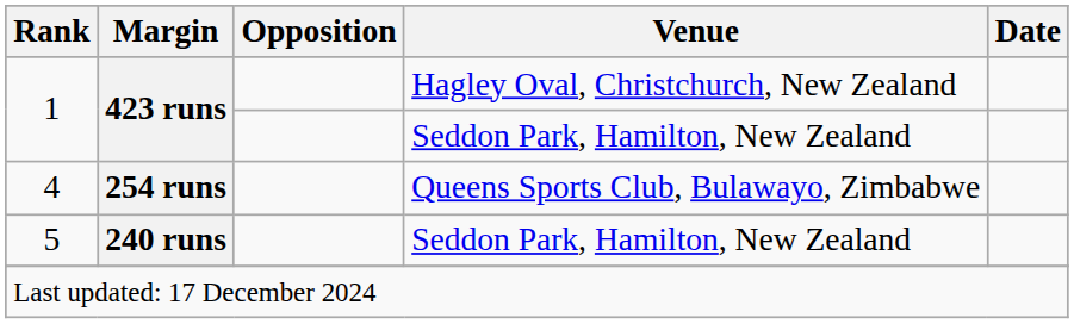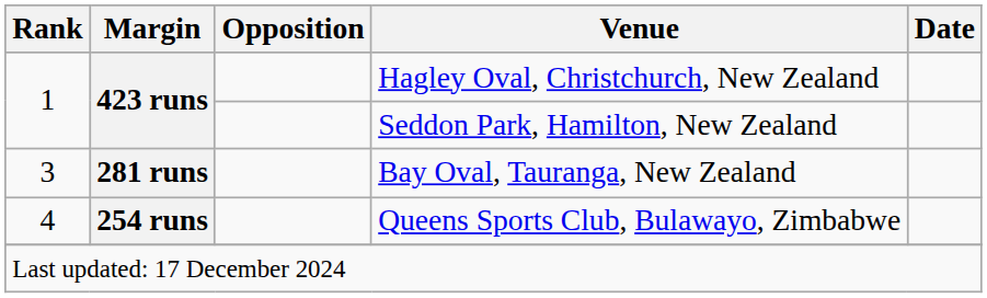+ row: 3 | 281 runs | Bay Oval, Tauranga, New Zealand
- row: 5 | 240 runs | Seddon Park, Hamilton, New Zealand
